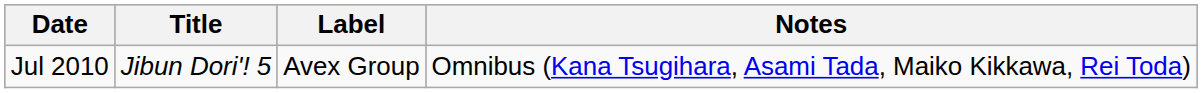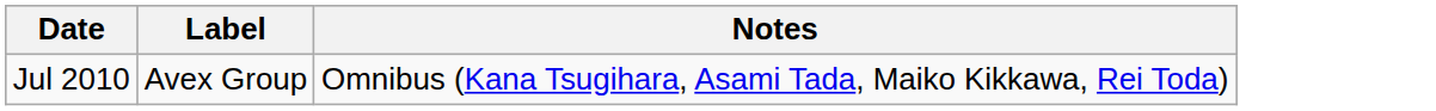- column: Title | Jibun Dori'! 5
